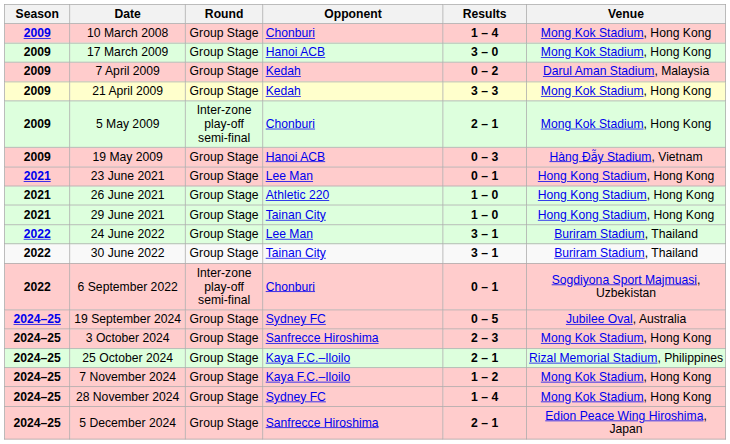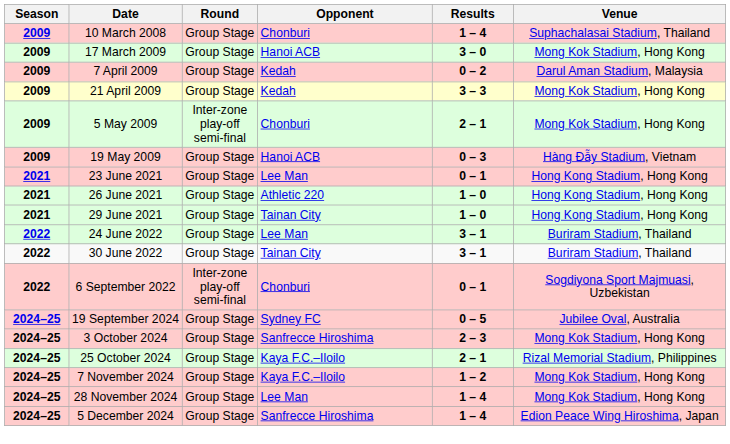10 March 2008 | Venue: Mong Kok Stadium, Hong Kong -> Suphachalasai Stadium, Thailand
28 November 2024 | Opponent: Sydney FC -> Lee Man
5 December 2024 | Results: 2 – 1 -> 1 – 4
